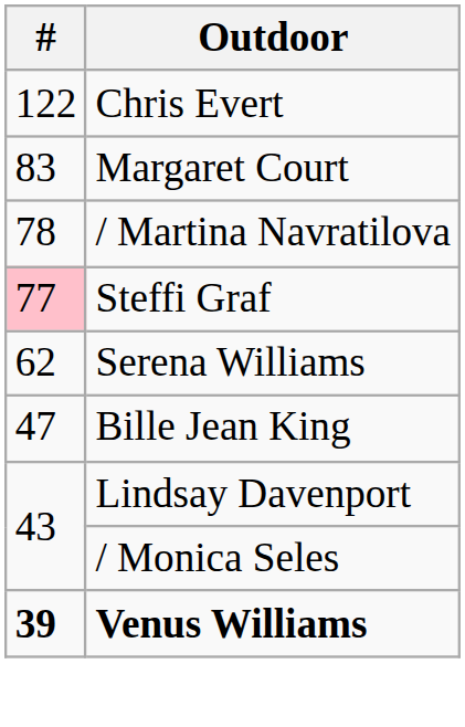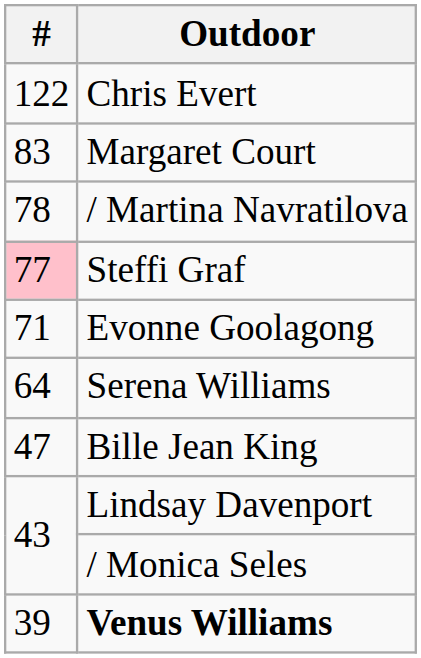+ row: 71 | Evonne Goolagong
Serena Williams | #: 62 -> 64
Venus Williams | #: bold -> normal
